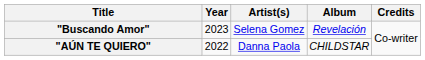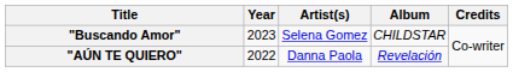"Buscando Amor" | Album: Revelación -> CHILDSTAR
"AÚN TE QUIERO" | Album: CHILDSTAR -> Revelación
